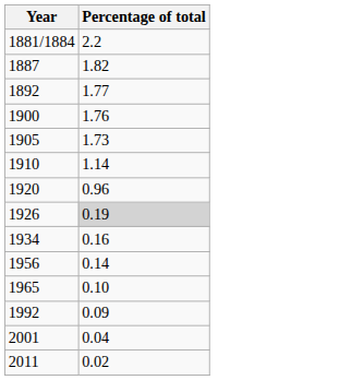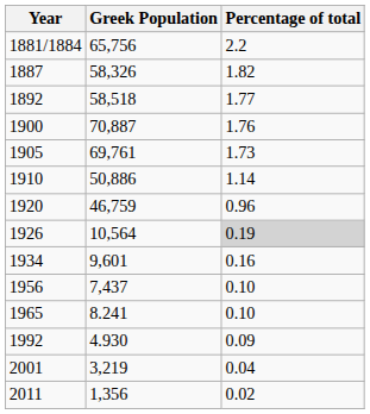+ column: Greek Population | 65,756 | 58,326 | 58,518 | 70,887 | 69,761 | 50,886 | 46,759 | 10,564 | 9,601 | 7,437 | 8.241 | 4.930 | 3,219 | 1,356
1956 | Percentage of total: 0.14 -> 0.10
